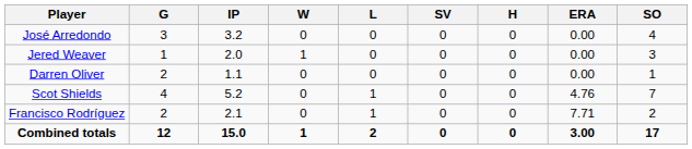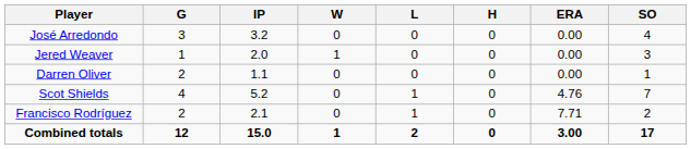- column: SV | 0 | 0 | 0 | 0 | 0 | 0
